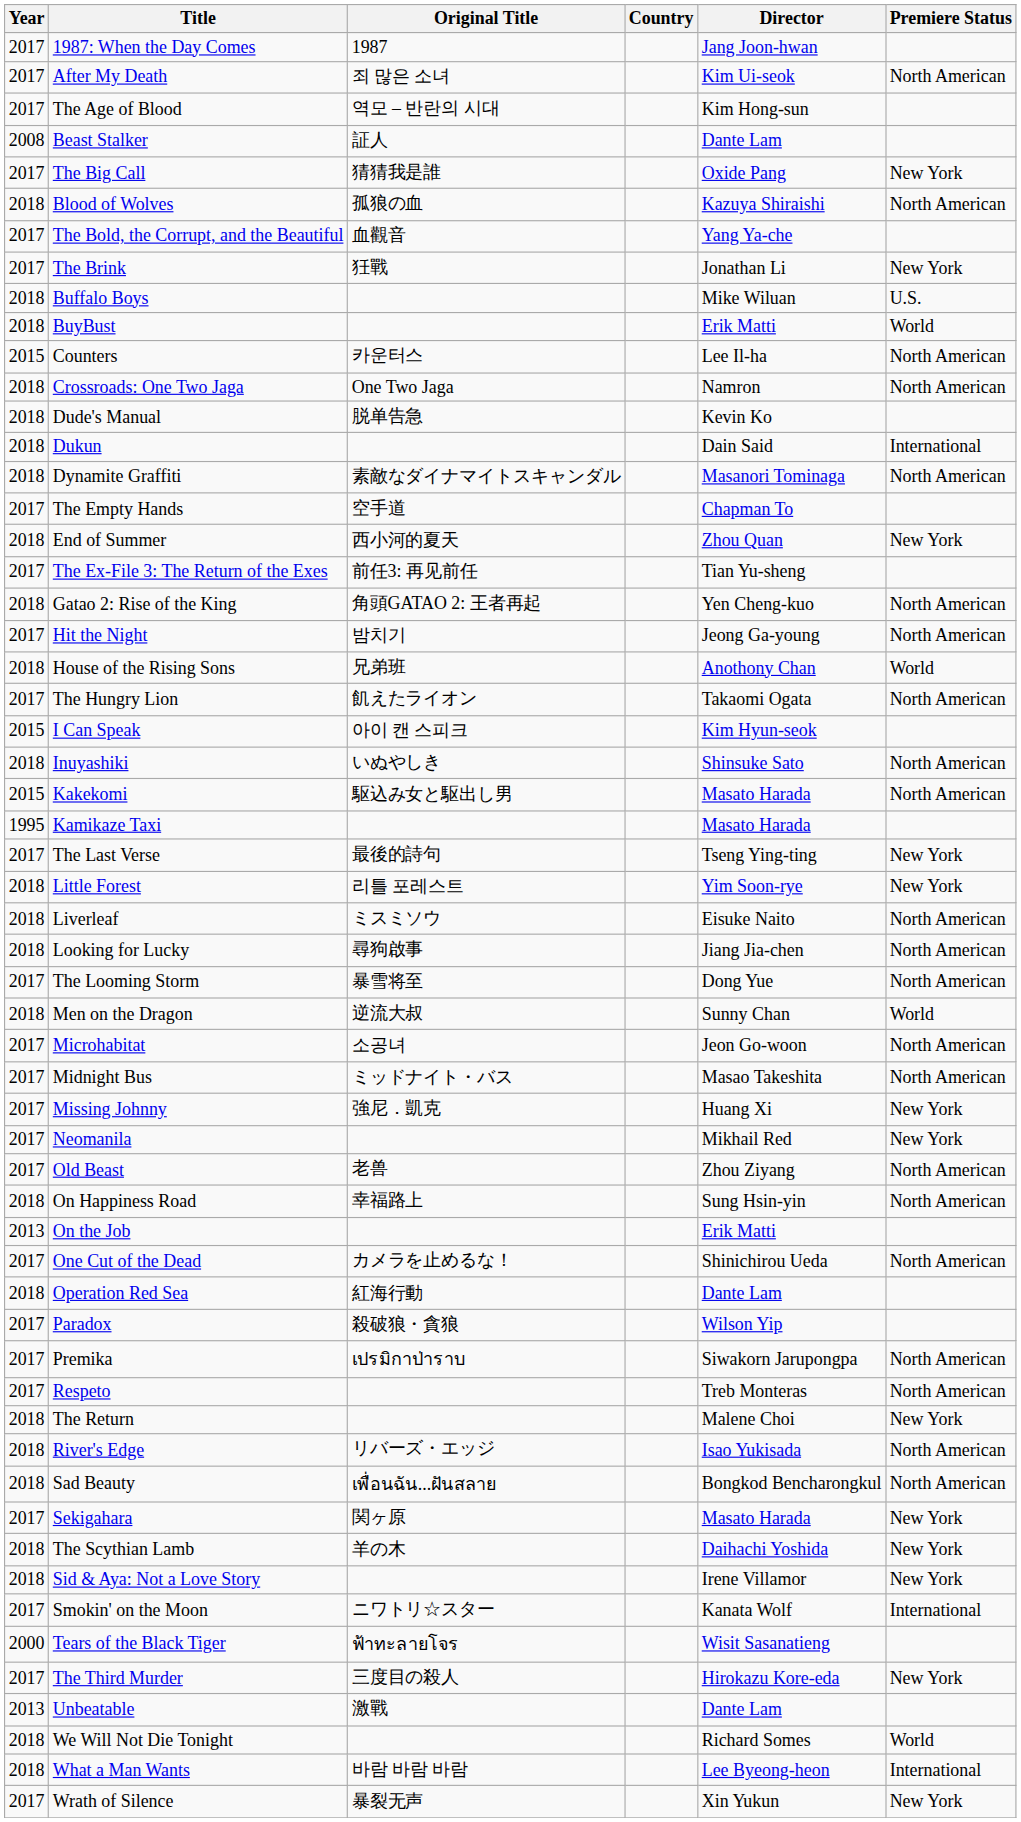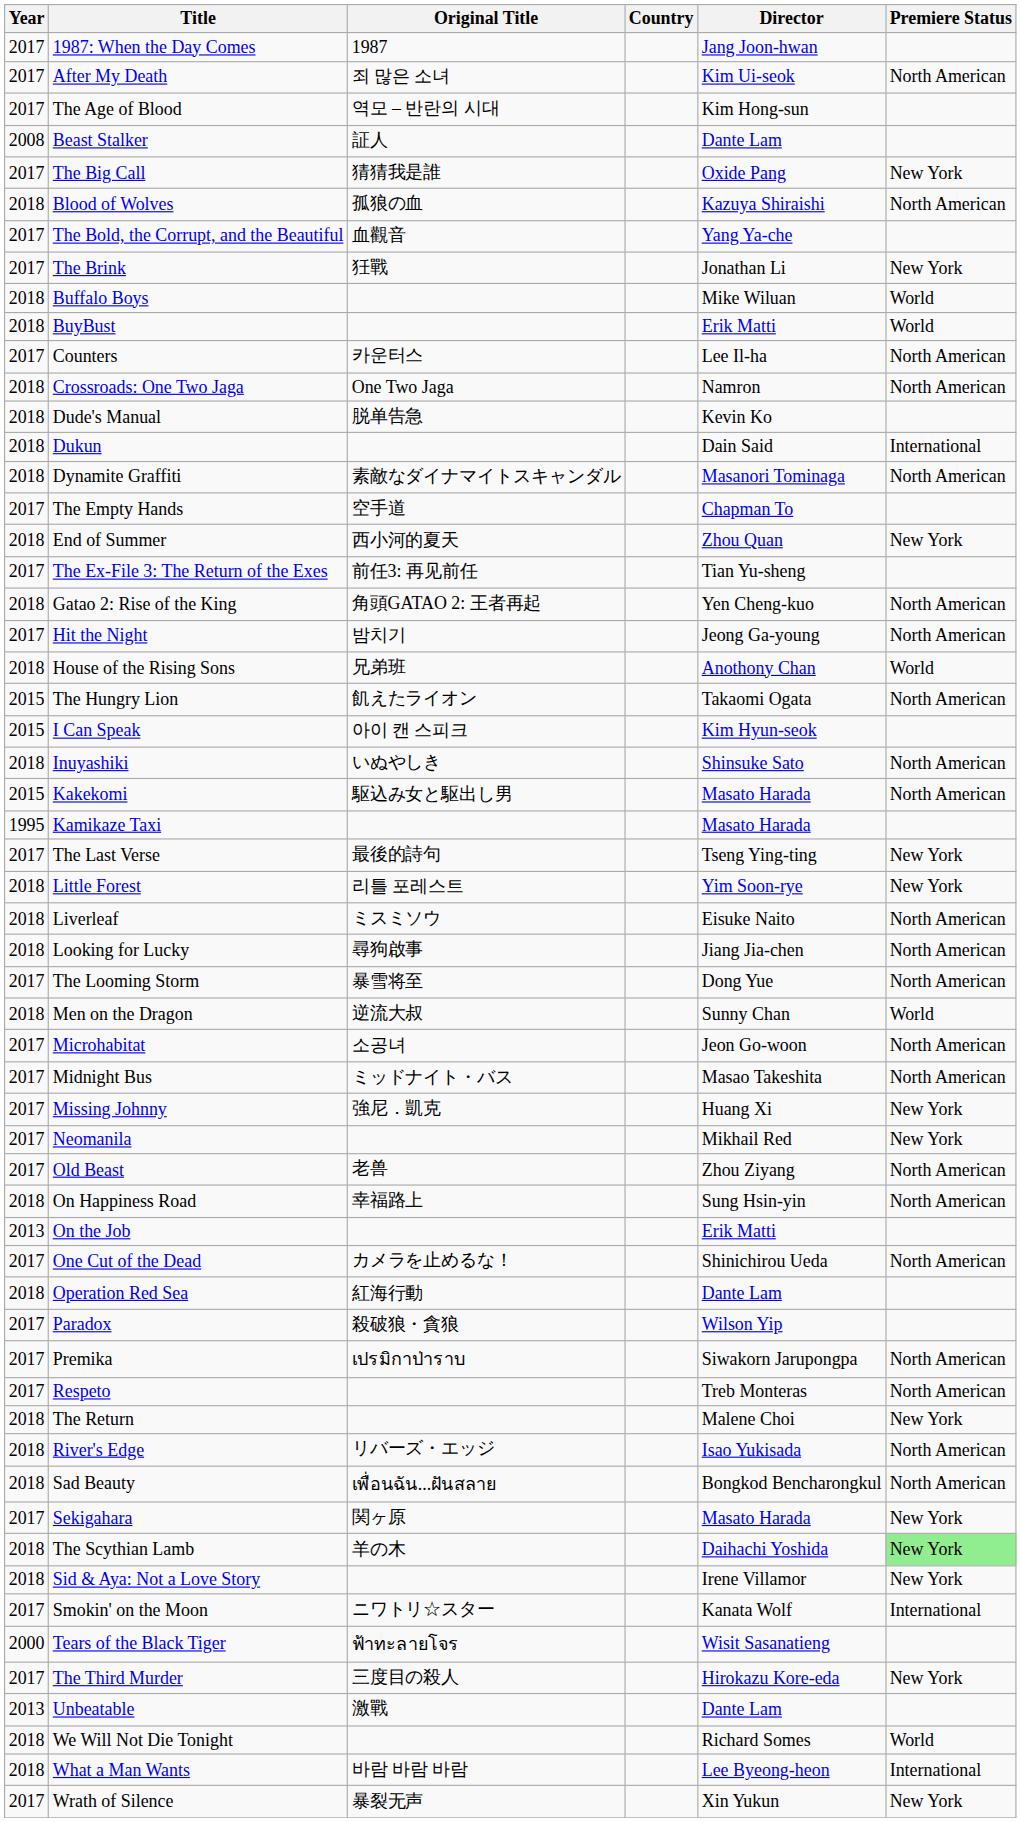Buffalo Boys | Premiere Status: U.S. -> World
Counters | Year: 2015 -> 2017
The Hungry Lion | Year: 2017 -> 2015
The Scythian Lamb | Premiere Status: no background -> lightgreen background
